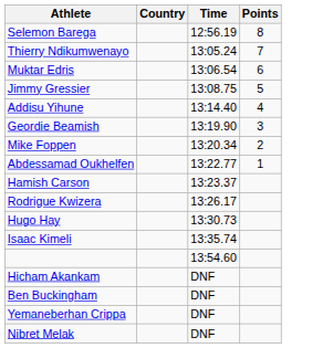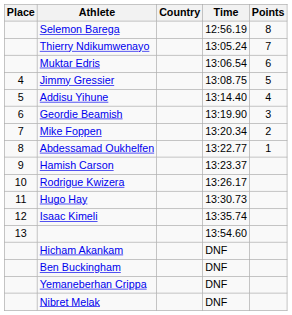+ column: Place | 4 | 5 | 6 | 7 | 8 | 9 | 10 | 11 | 12 | 13
